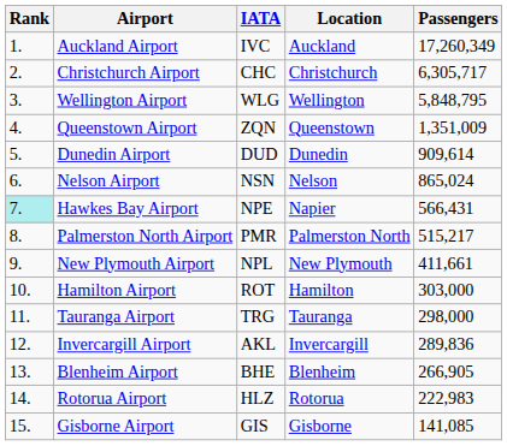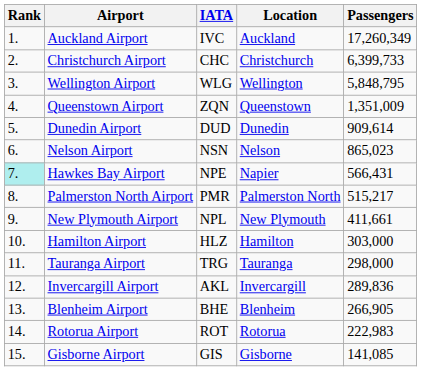Christchurch Airport | Passengers: 6,305,717 -> 6,399,733
Nelson Airport | Passengers: 865,024 -> 865,023
Hamilton Airport | IATA: ROT -> HLZ
Rotorua Airport | IATA: HLZ -> ROT
